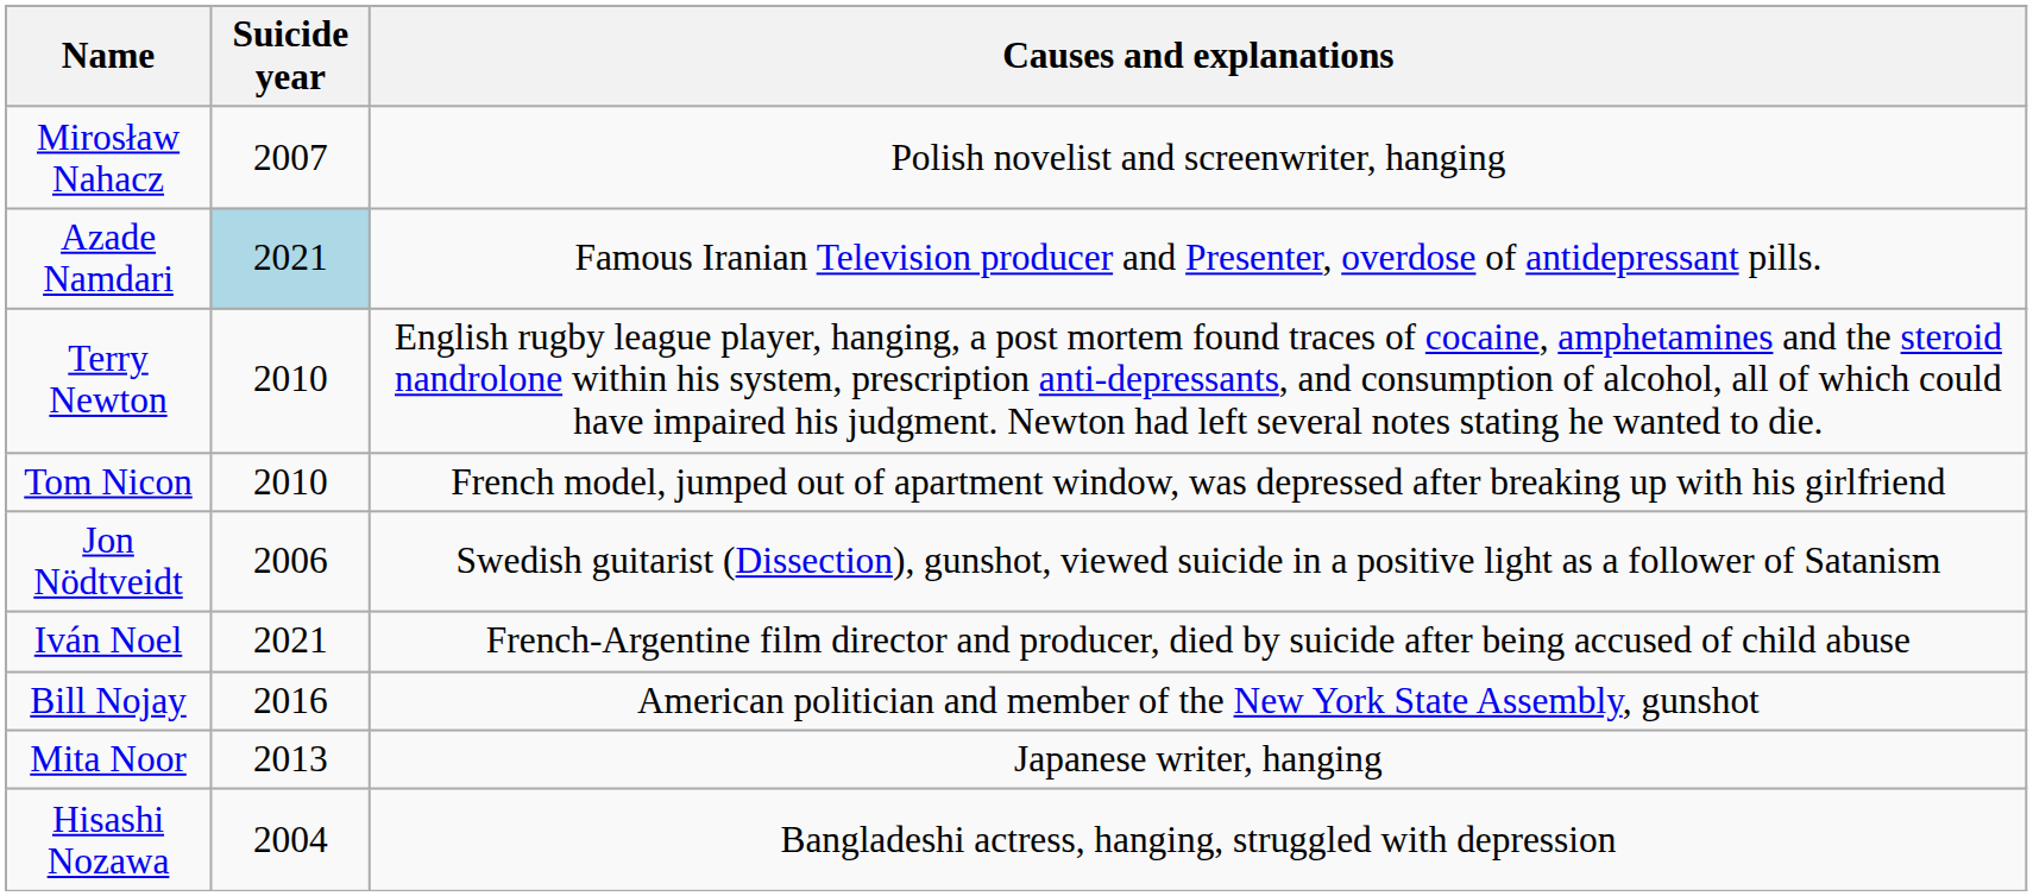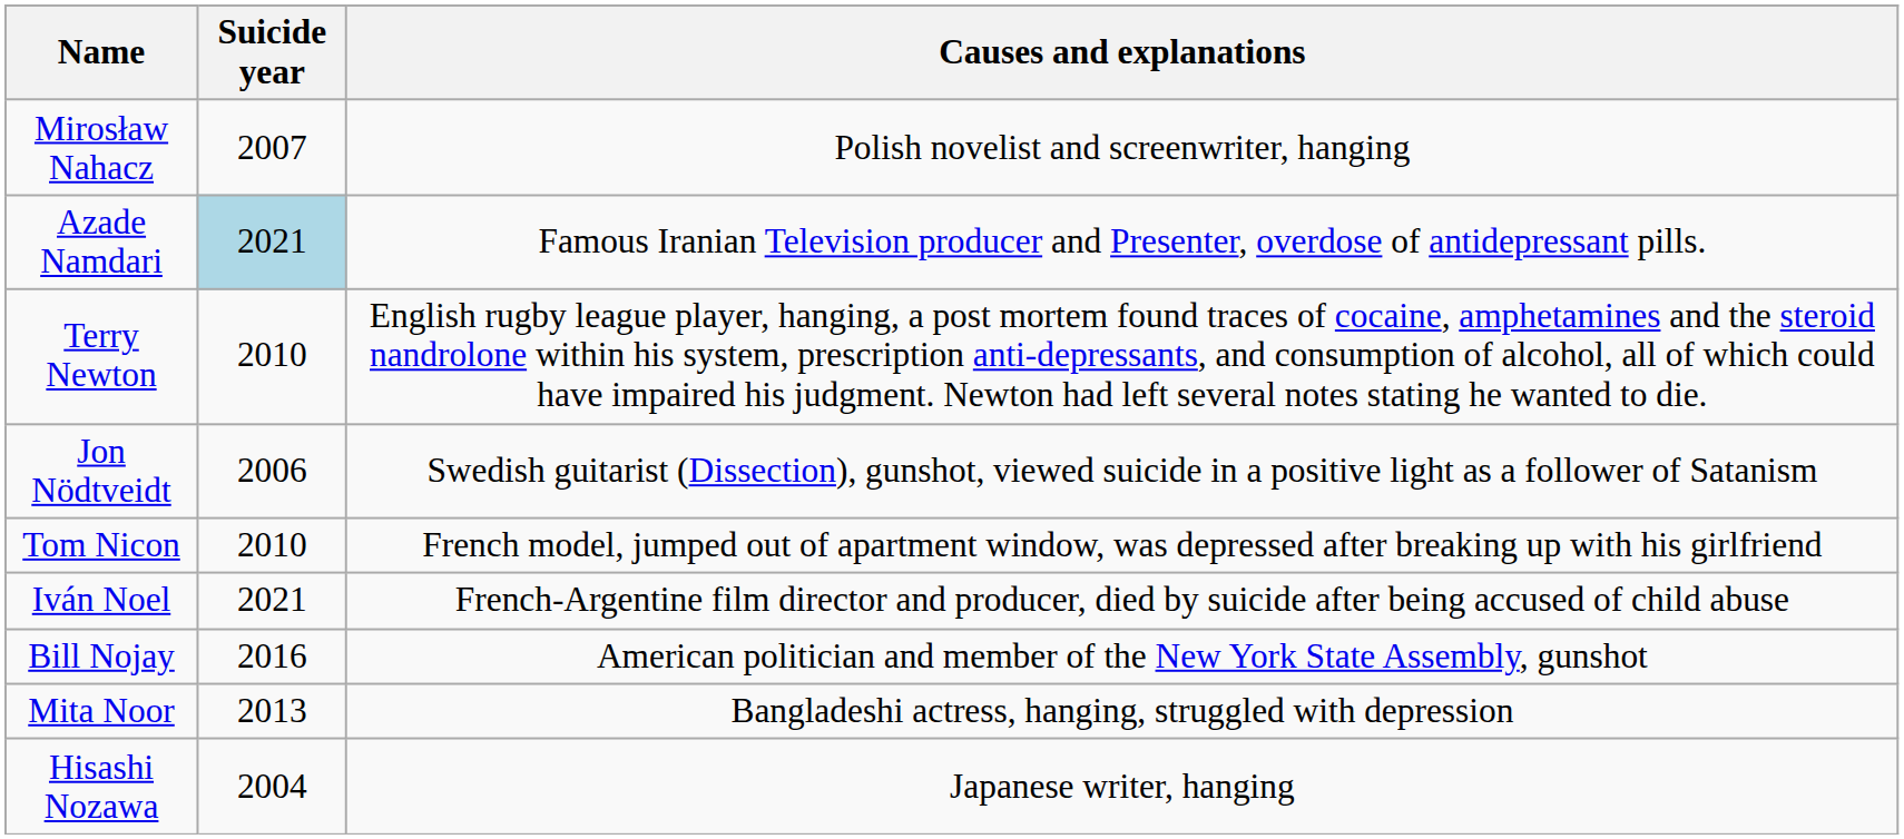rows swapped: Tom Nicon <-> Jon Nödtveidt
Mita Noor | Causes and explanations: Japanese writer, hanging -> Bangladeshi actress, hanging, struggled with depression
Hisashi Nozawa | Causes and explanations: Bangladeshi actress, hanging, struggled with depression -> Japanese writer, hanging
